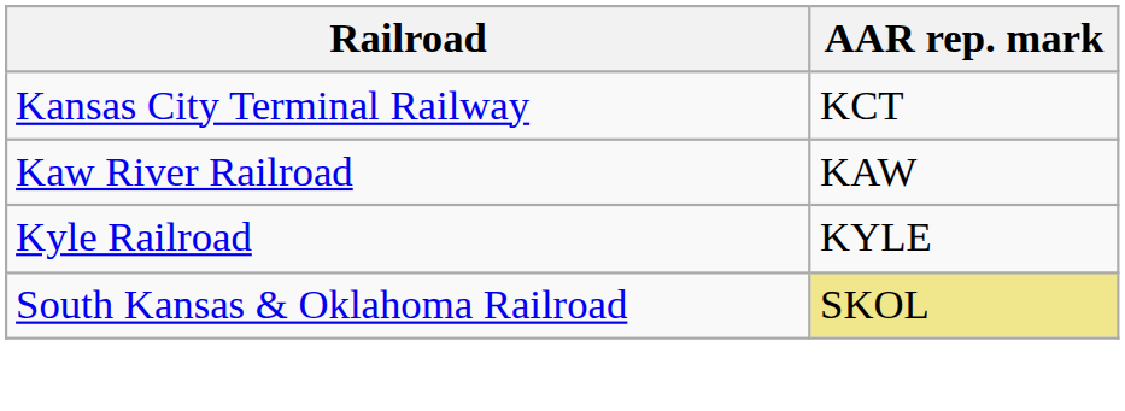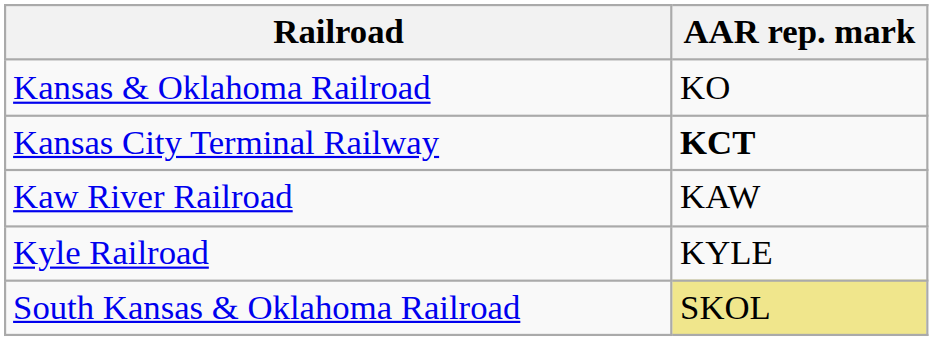+ row: Kansas & Oklahoma Railroad | KO
Kansas City Terminal Railway | AAR rep. mark: normal -> bold
